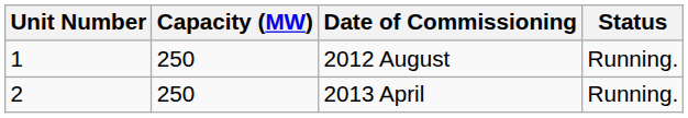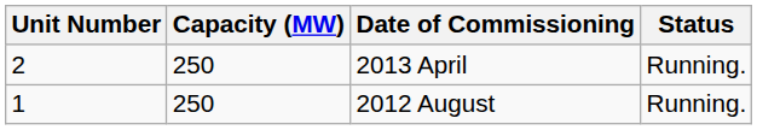rows swapped: 2012 August <-> 2013 April
